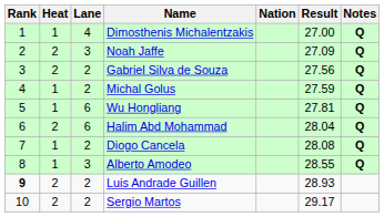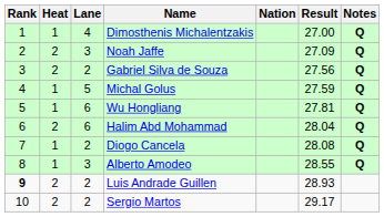Michal Golus | Lane: 2 -> 5
